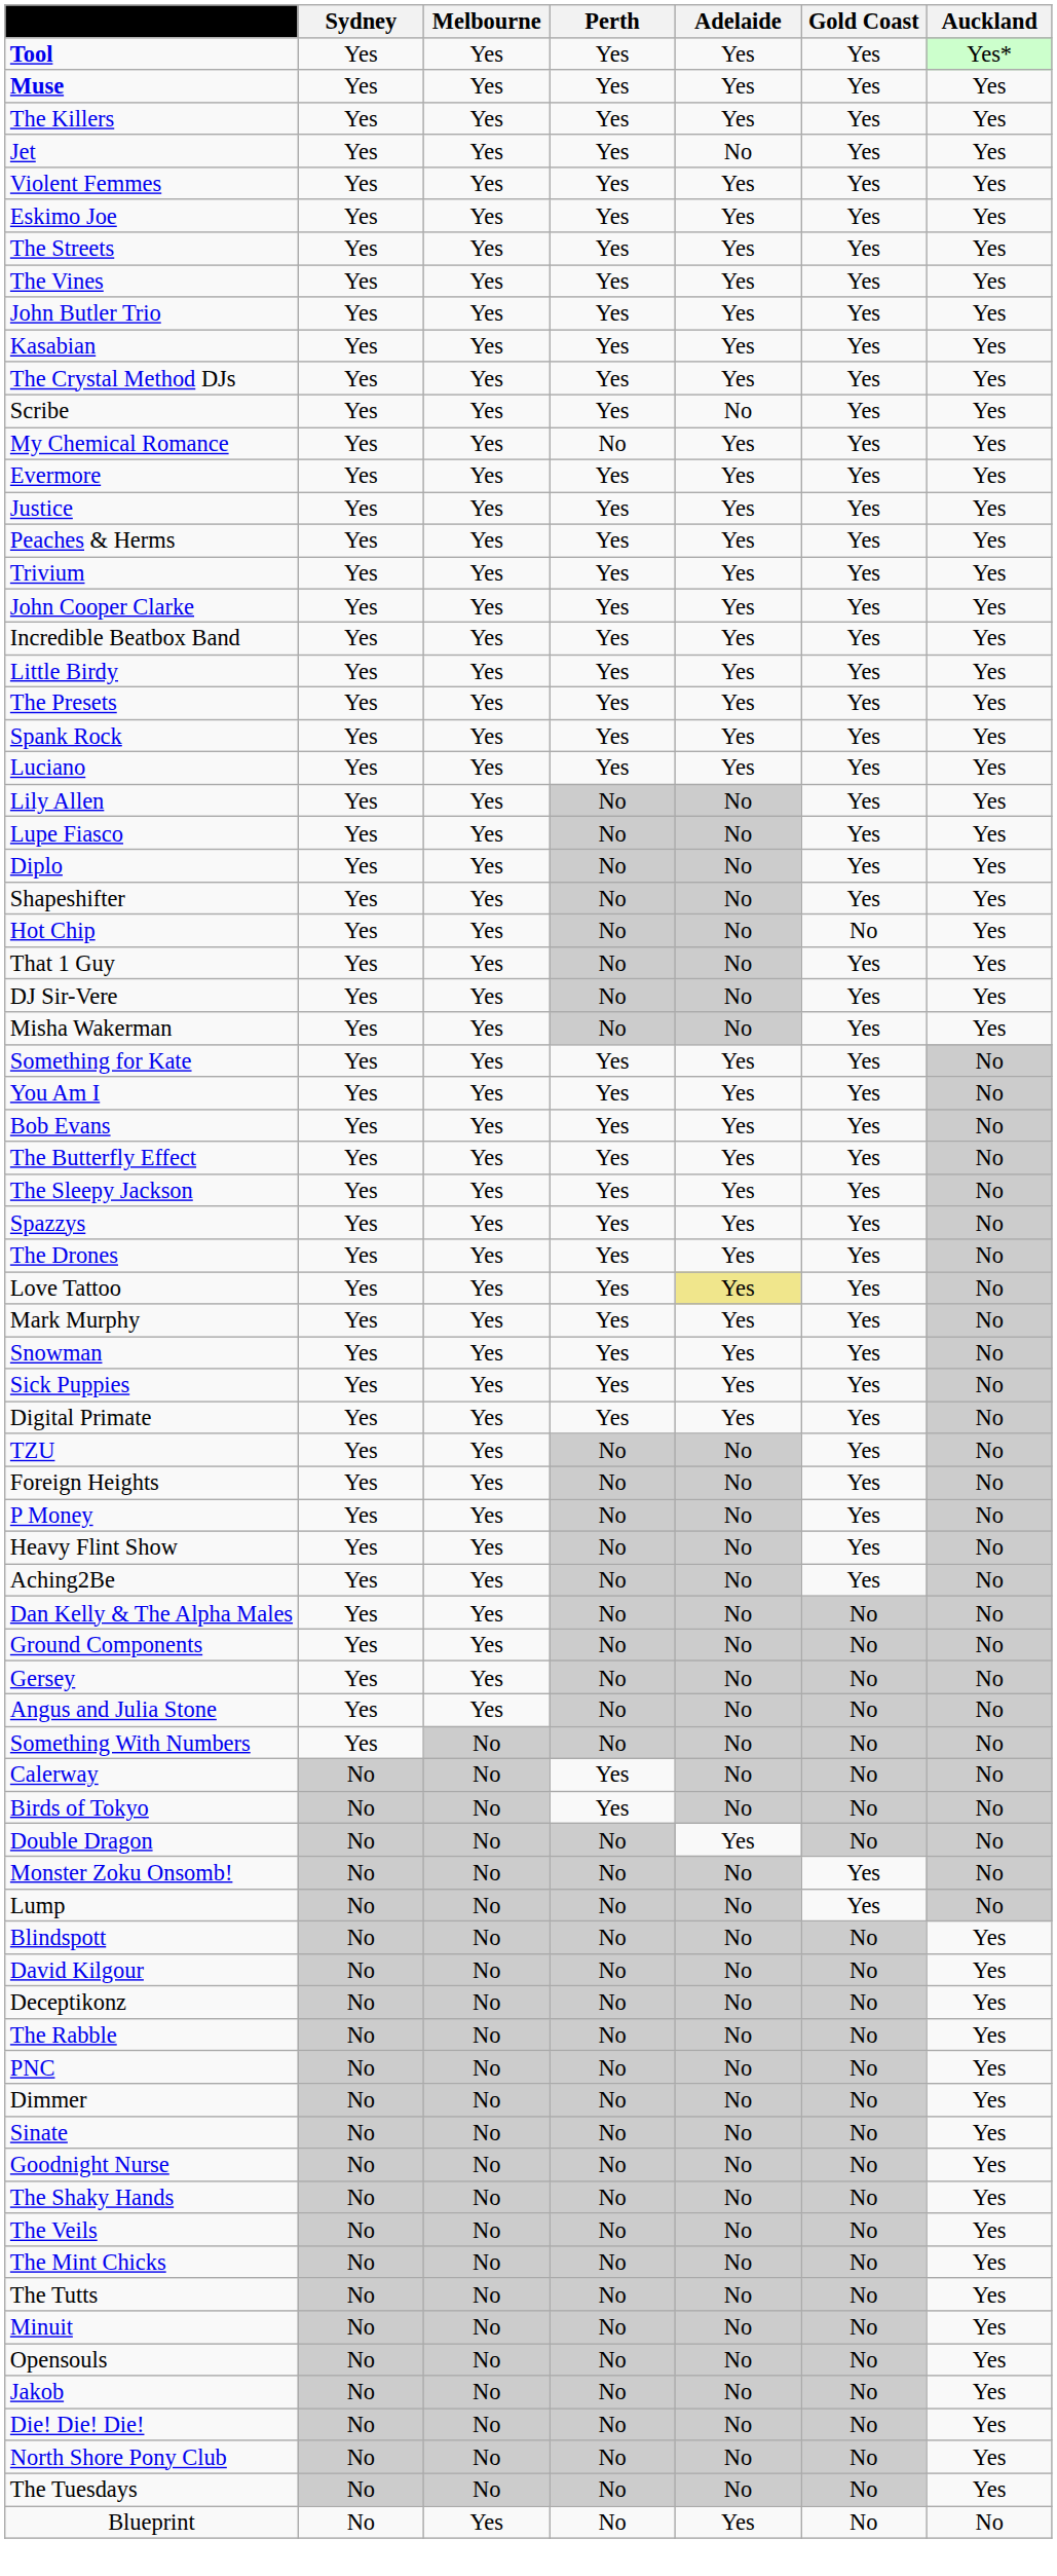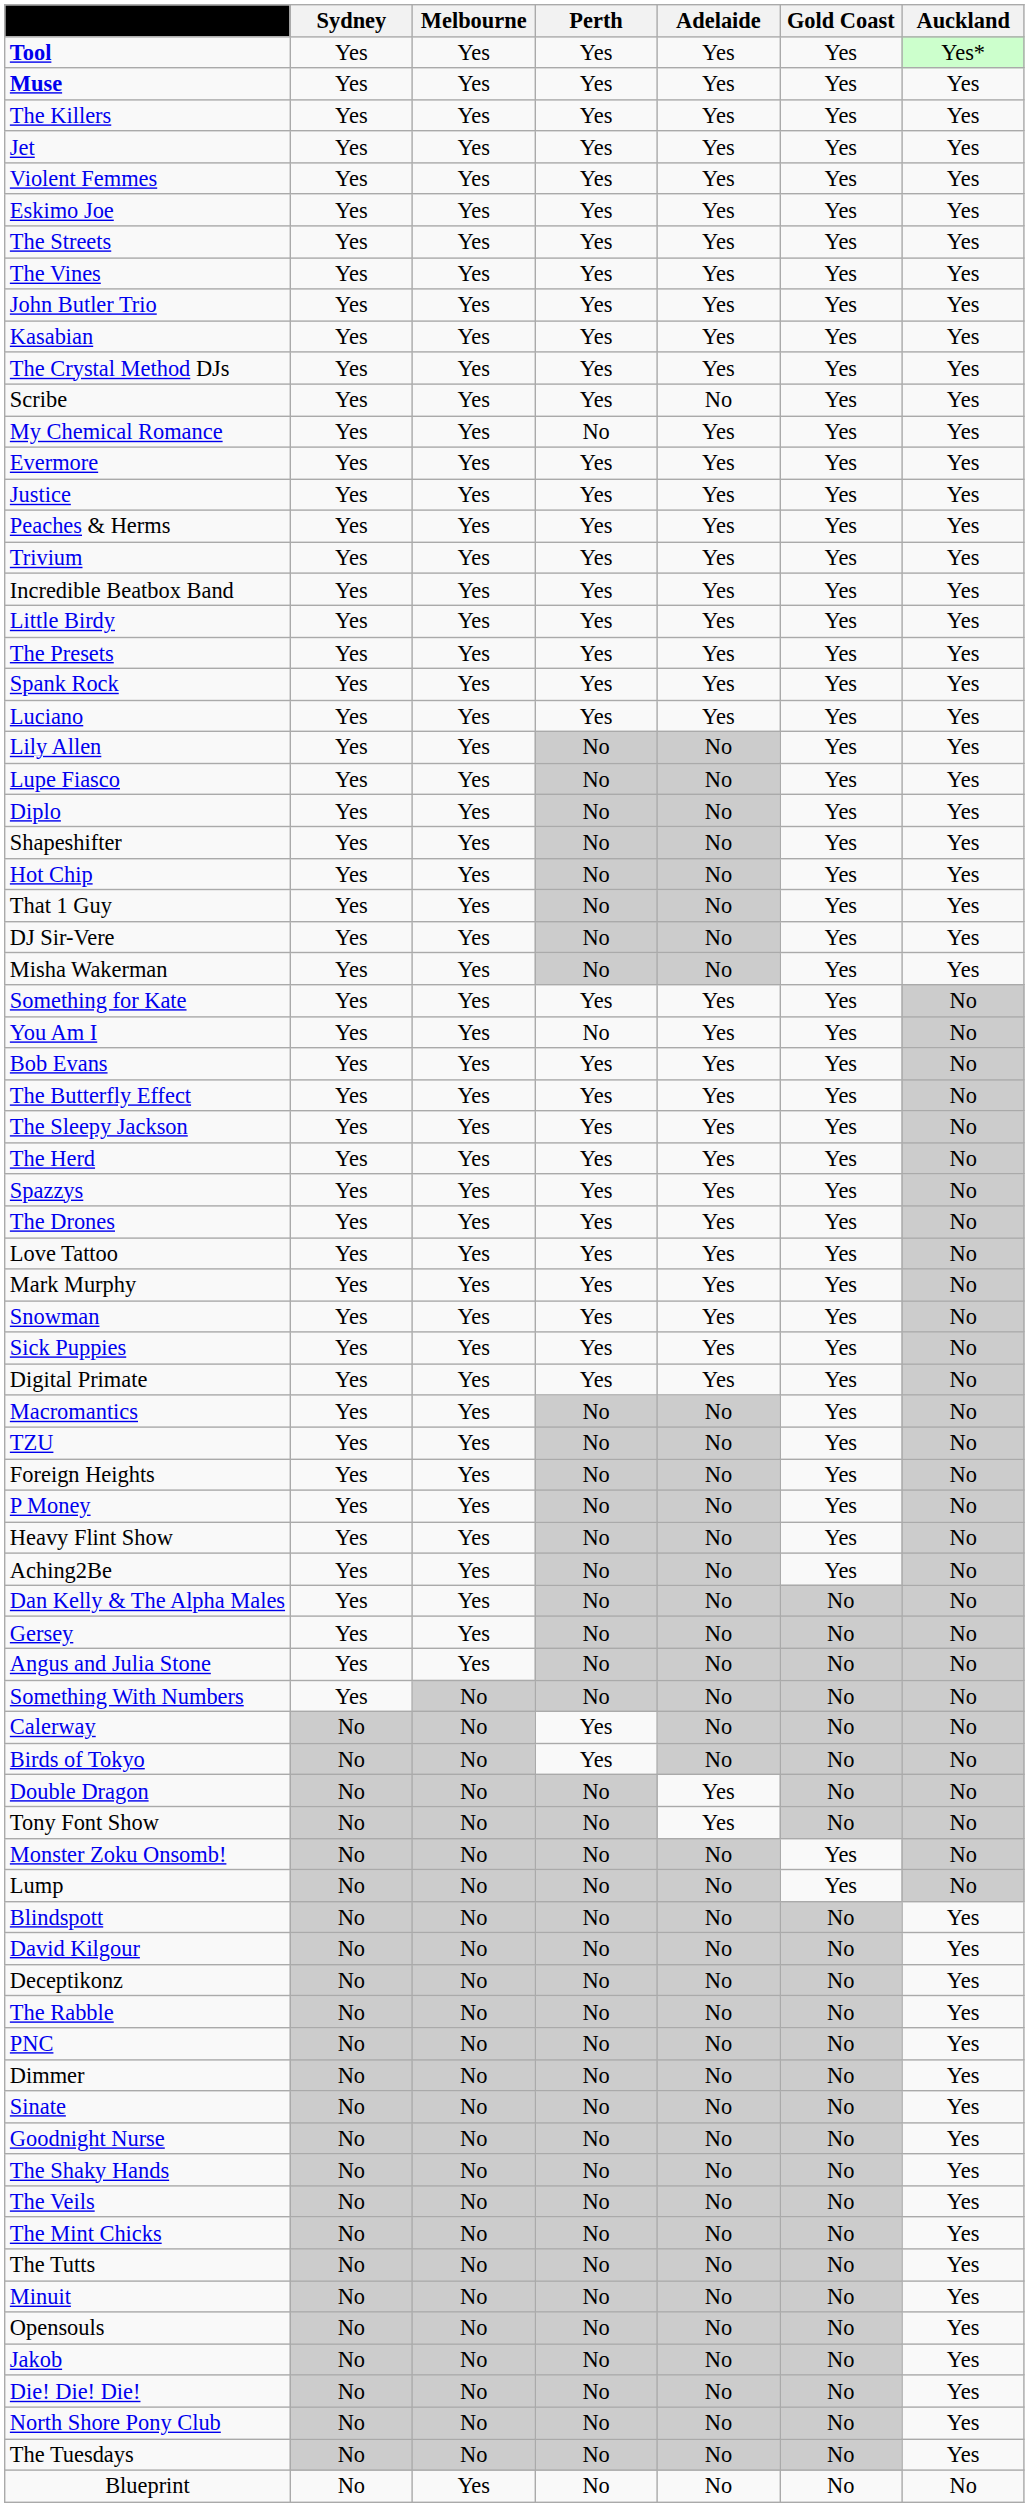Jet | Adelaide: No -> Yes
- row: John Cooper Clarke | Yes | Yes | Yes | Yes | Yes | Yes
Hot Chip | Gold Coast: No -> Yes
You Am I | Perth: Yes -> No
+ row: The Herd | Yes | Yes | Yes | Yes | Yes | No
Love Tattoo | Adelaide: khaki background -> no background
+ row: Macromantics | Yes | Yes | No | No | Yes | No
- row: Ground Components | Yes | Yes | No | No | No | No
+ row: Tony Font Show | No | No | No | Yes | No | No
Blueprint | Adelaide: Yes -> No
